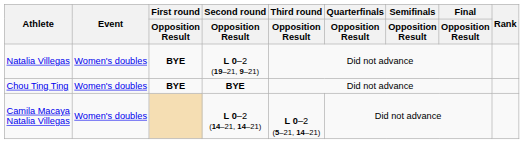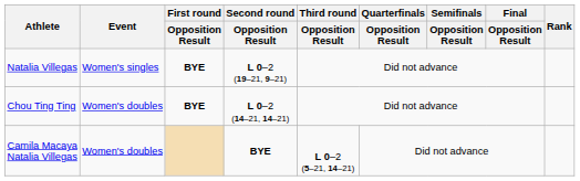Natalia Villegas | Event: Women's doubles -> Women's singles
Chou Ting Ting | Second round / Opposition Result: BYE -> L 0–2 (14–21, 14–21)
Camila Macaya Natalia Villegas | Second round / Opposition Result: L 0–2 (14–21, 14–21) -> BYE
